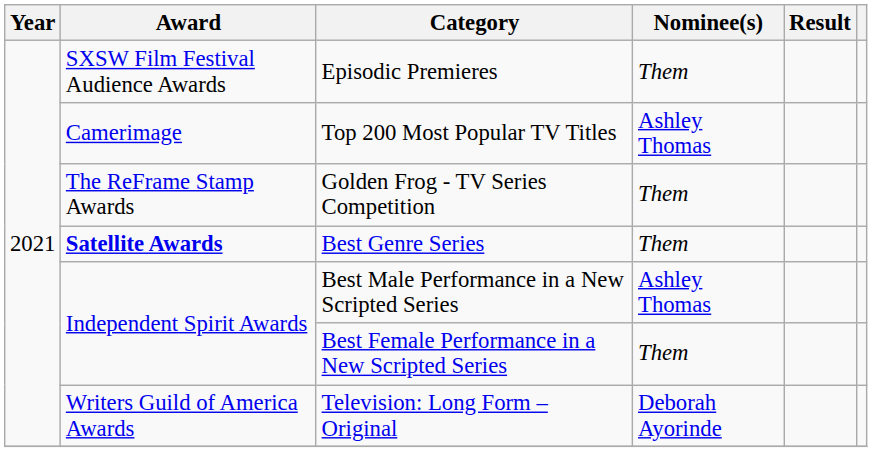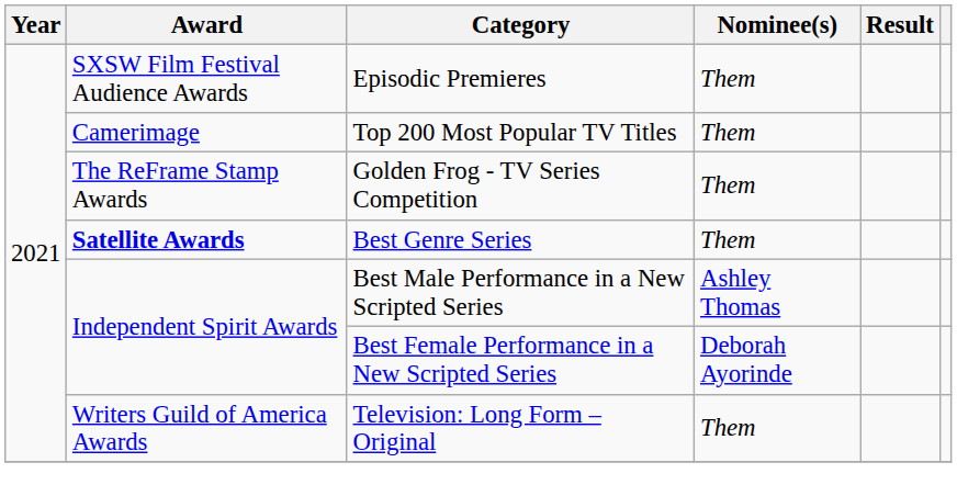Top 200 Most Popular TV Titles | Nominee(s): Ashley Thomas -> Them
Best Female Performance in a New Scripted Series | Nominee(s): Them -> Deborah Ayorinde
Television: Long Form – Original | Nominee(s): Deborah Ayorinde -> Them
